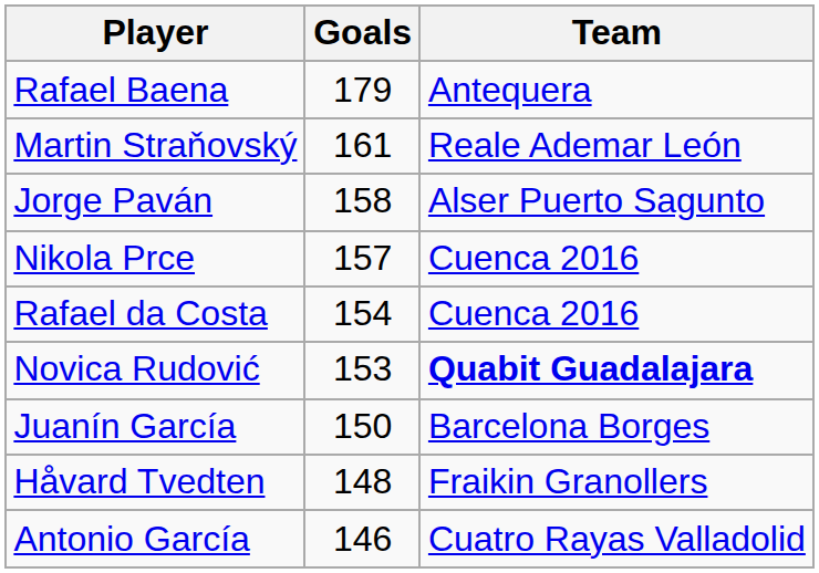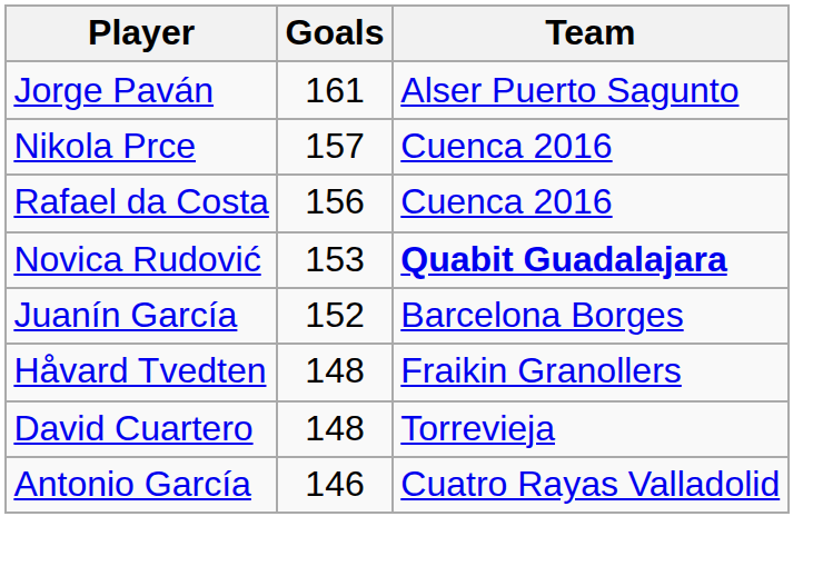- row: Rafael Baena | 179 | Antequera
- row: Martin Straňovský | 161 | Reale Ademar León
Jorge Paván | Goals: 158 -> 161
Rafael da Costa | Goals: 154 -> 156
Juanín García | Goals: 150 -> 152
+ row: David Cuartero | 148 | Torrevieja
